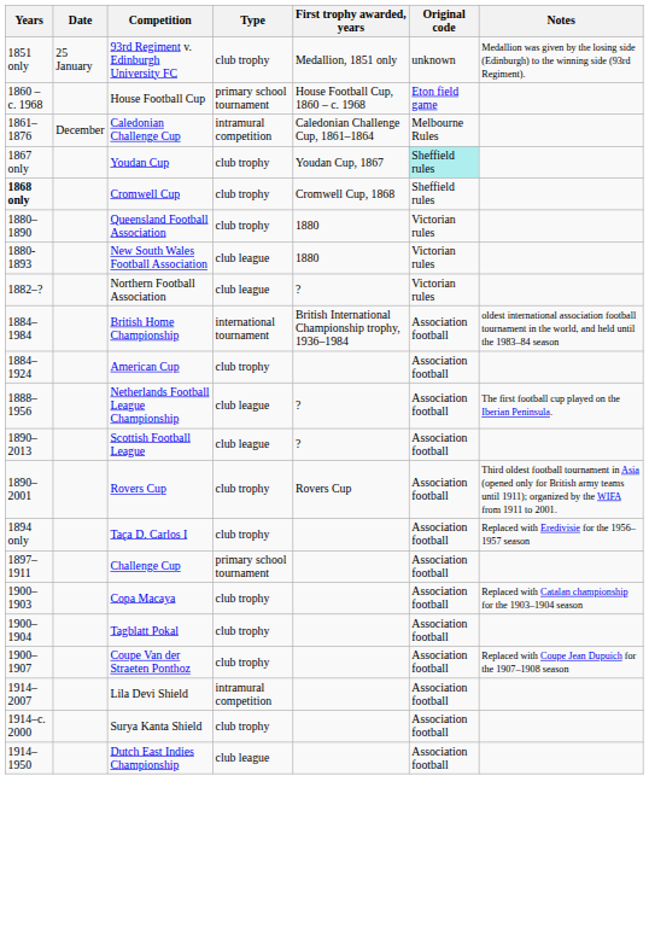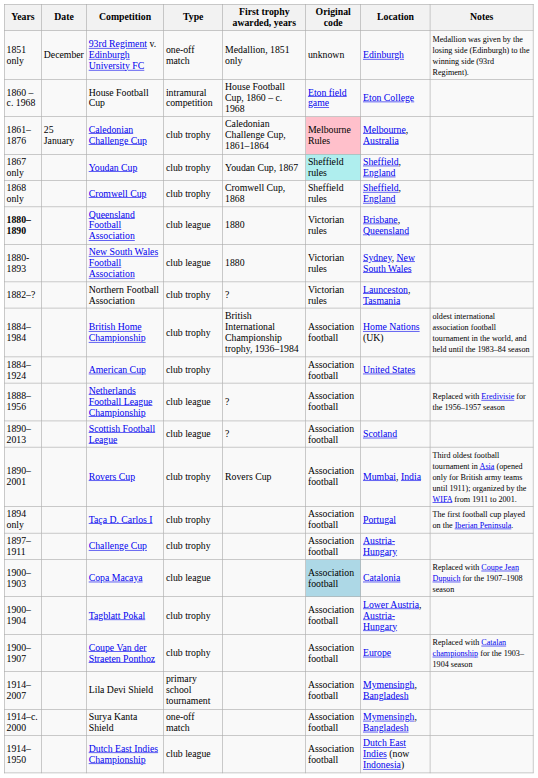+ column: Location | Edinburgh | Eton College | Melbourne, Australia | Sheffield, England | Sheffield, England | Brisbane, Queensland | Sydney, New South Wales | Launceston, Tasmania | Home Nations (UK) | United States | Scotland | Mumbai, India | Portugal | Austria-Hungary | Catalonia | Lower Austria, Austria-Hungary | Europe | Mymensingh, Bangladesh | Mymensingh, Bangladesh | Dutch East Indies (now Indonesia)
93rd Regiment v. Edinburgh University FC | Date: 25 January -> December
93rd Regiment v. Edinburgh University FC | Type: club trophy -> one-off match
House Football Cup | Type: primary school tournament -> intramural competition
Caledonian Challenge Cup | Date: December -> 25 January
Caledonian Challenge Cup | Type: intramural competition -> club trophy
Caledonian Challenge Cup | Original code: no background -> pink background
Cromwell Cup | Years: bold -> normal
Queensland Football Association | Years: normal -> bold
Queensland Football Association | Type: club trophy -> club league
Northern Football Association | Type: club league -> club trophy
British Home Championship | Type: international tournament -> club trophy
Netherlands Football League Championship | Notes: The first football cup played on the Iberian Peninsula. -> Replaced with Eredivisie for the 1956–1957 season
Taça D. Carlos I | Notes: Replaced with Eredivisie for the 1956–1957 season -> The first football cup played on the Iberian Peninsula.
Challenge Cup | Type: primary school tournament -> club trophy
Copa Macaya | Type: club trophy -> club league
Copa Macaya | Original code: no background -> lightblue background
Copa Macaya | Notes: Replaced with Catalan championship for the 1903–1904 season -> Replaced with Coupe Jean Dupuich for the 1907–1908 season
Coupe Van der Straeten Ponthoz | Notes: Replaced with Coupe Jean Dupuich for the 1907–1908 season -> Replaced with Catalan championship for the 1903–1904 season
Lila Devi Shield | Type: intramural competition -> primary school tournament
Surya Kanta Shield | Type: club trophy -> one-off match
